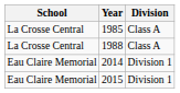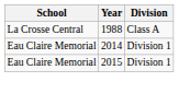- row: La Crosse Central | 1985 | Class A
